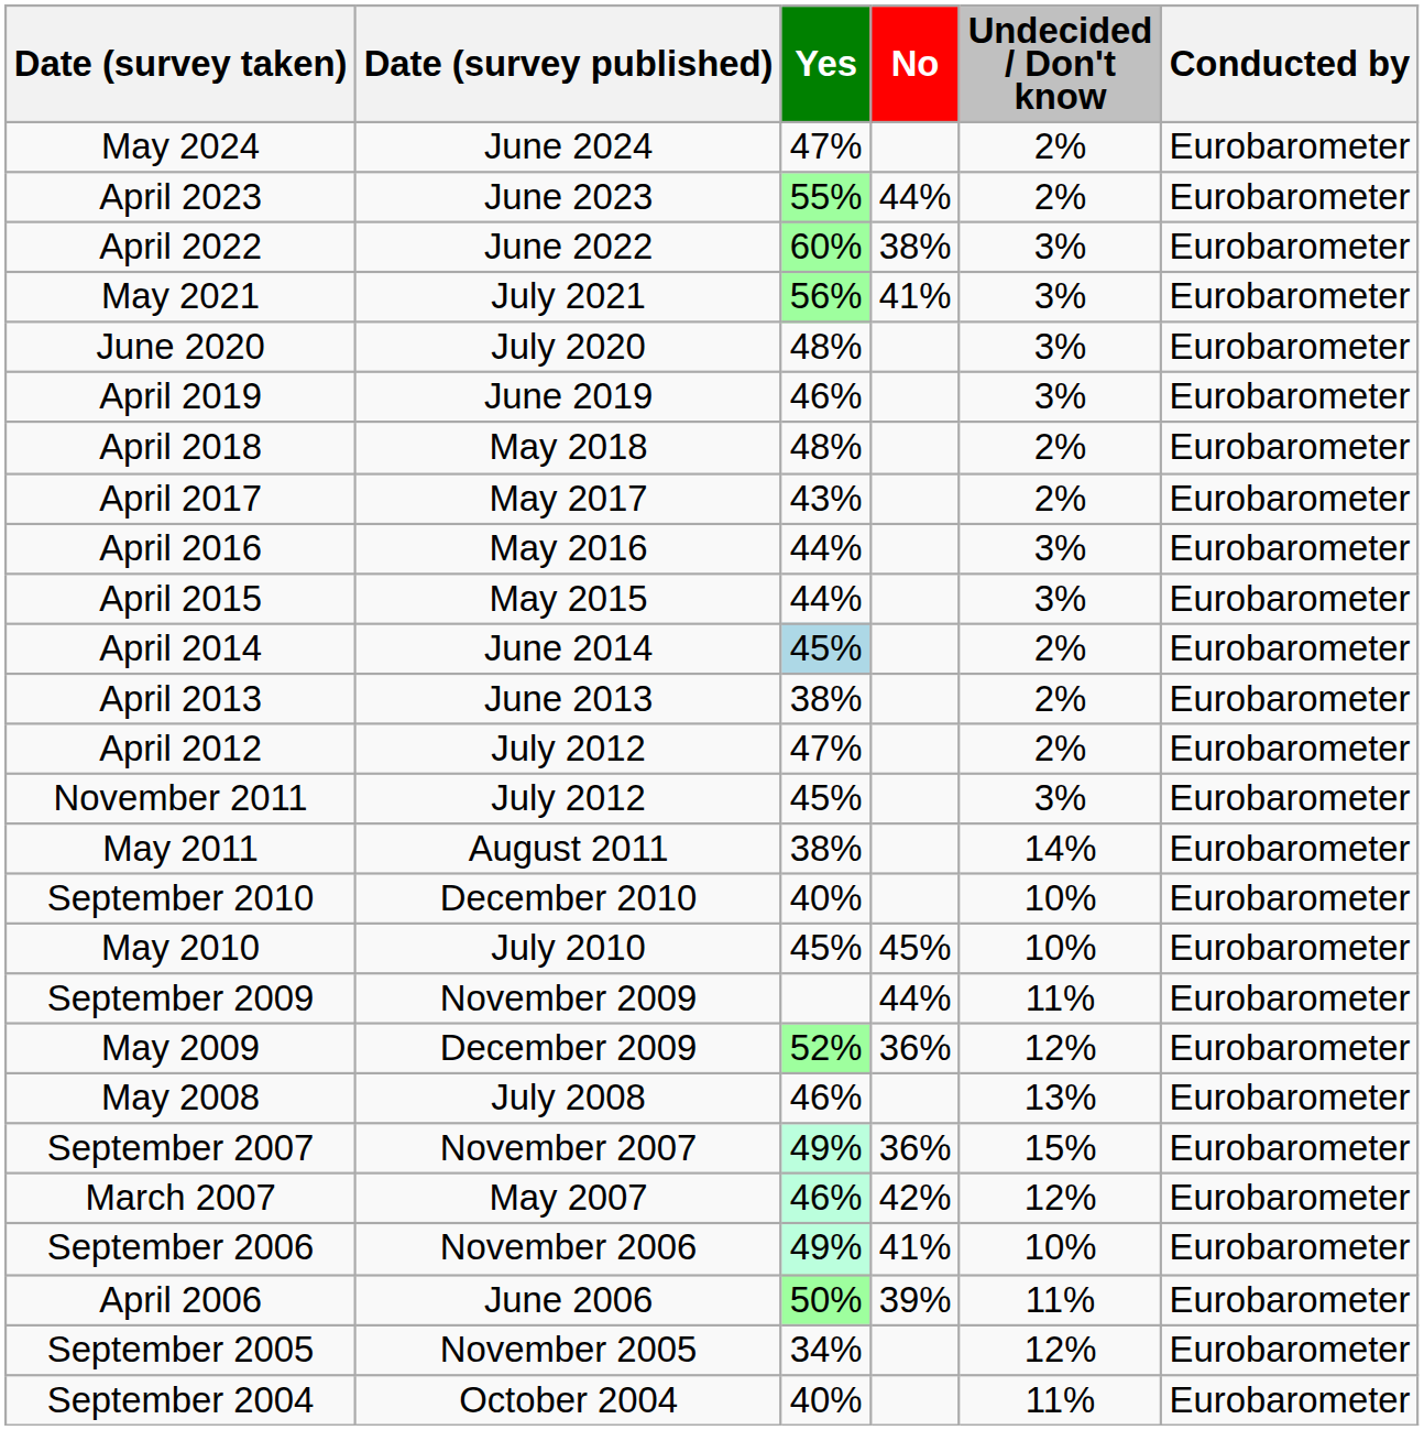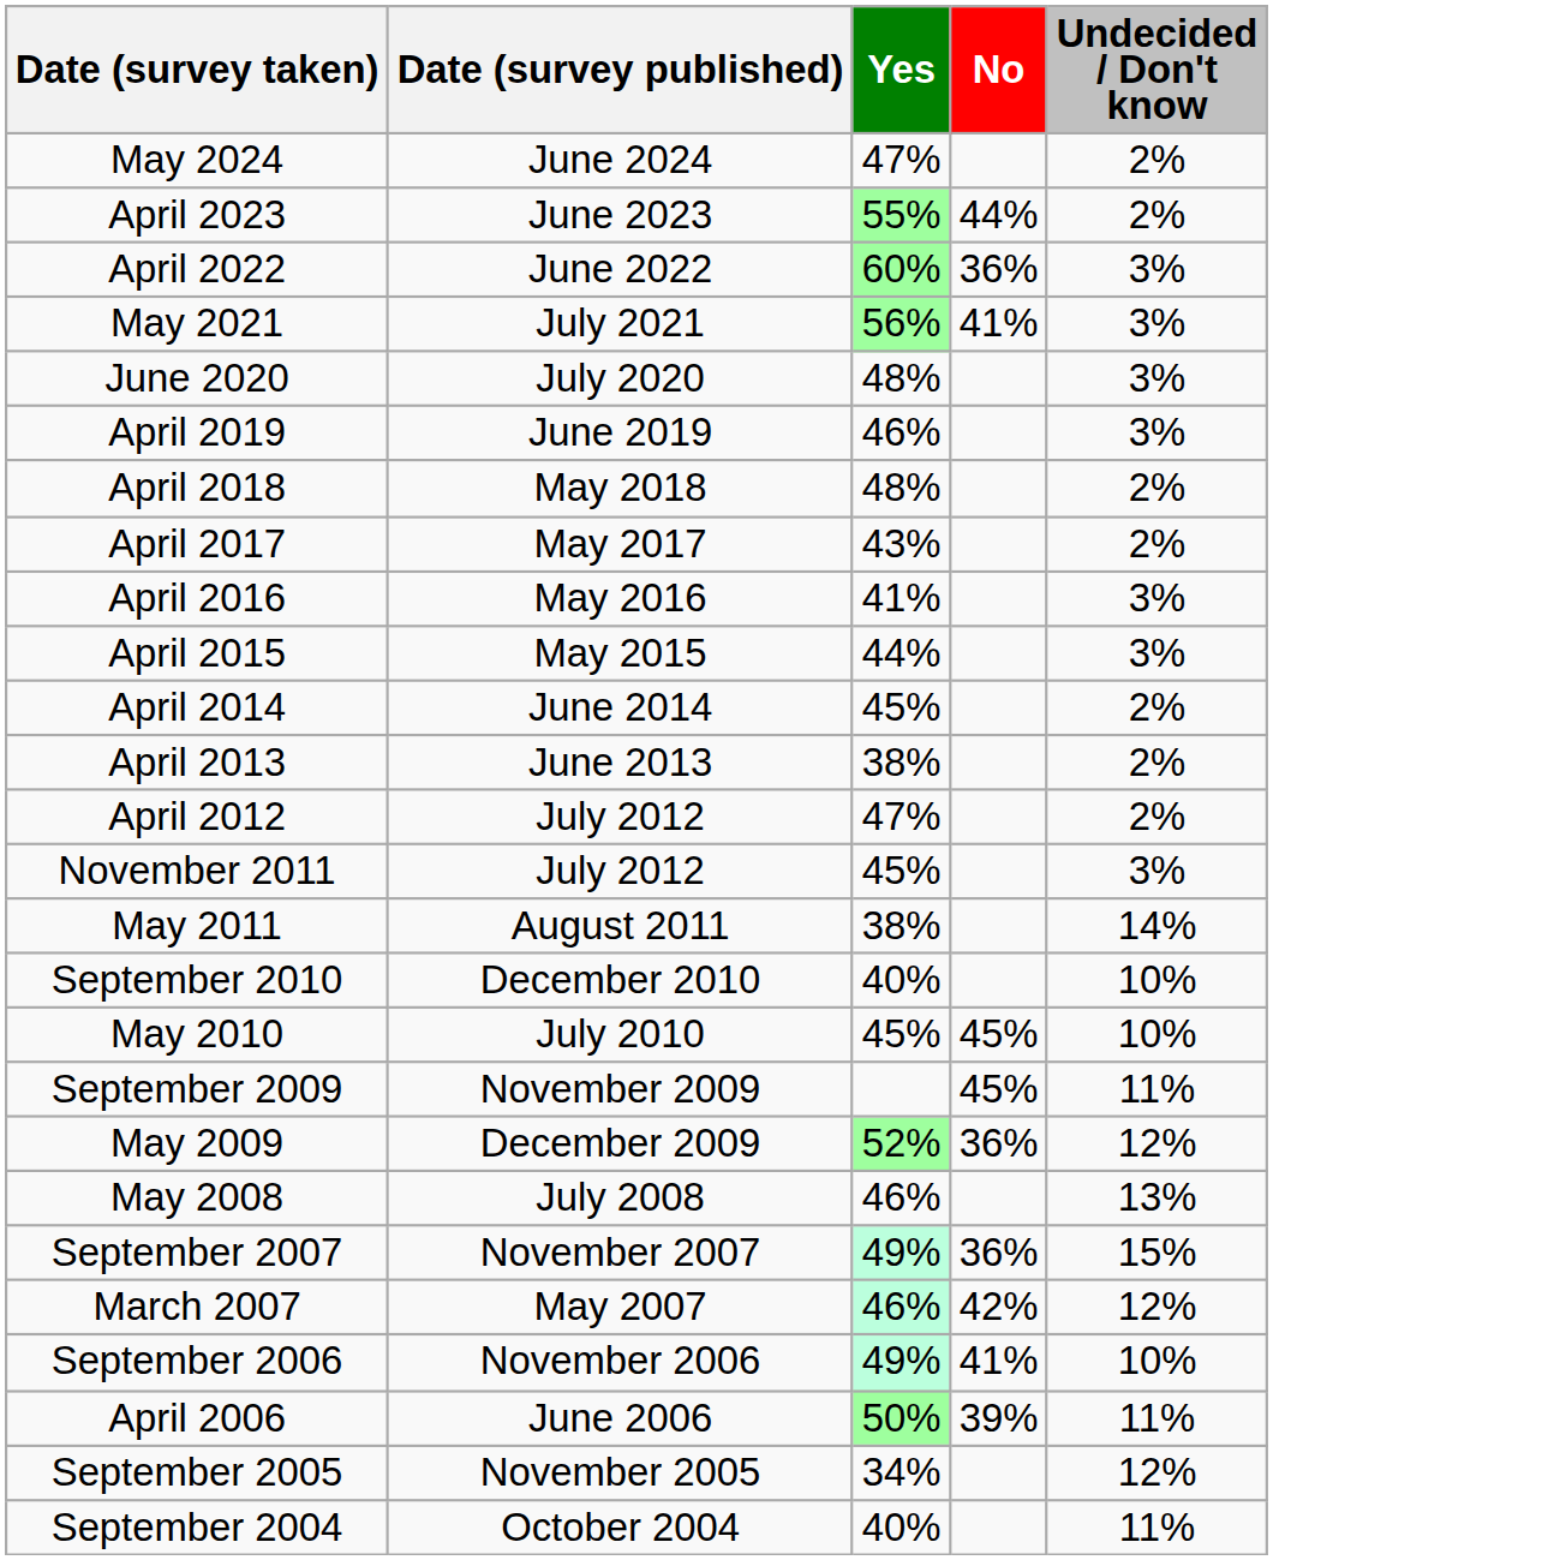- column: Conducted by | Eurobarometer | Eurobarometer | Eurobarometer | Eurobarometer | Eurobarometer | Eurobarometer | Eurobarometer | Eurobarometer | Eurobarometer | Eurobarometer | Eurobarometer | Eurobarometer | Eurobarometer | Eurobarometer | Eurobarometer | Eurobarometer | Eurobarometer | Eurobarometer | Eurobarometer | Eurobarometer | Eurobarometer | Eurobarometer | Eurobarometer | Eurobarometer | Eurobarometer | Eurobarometer
April 2022 | No: 38% -> 36%
April 2016 | Yes: 44% -> 41%
April 2014 | Yes: lightblue background -> no background
September 2009 | No: 44% -> 45%
